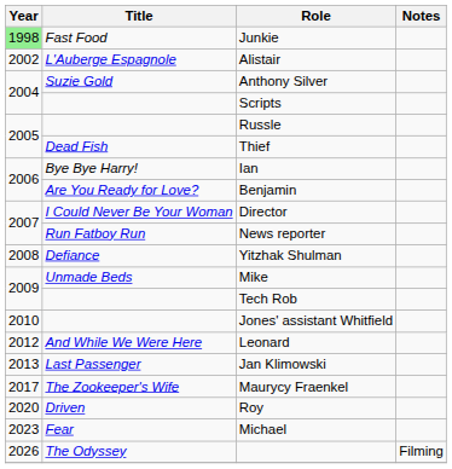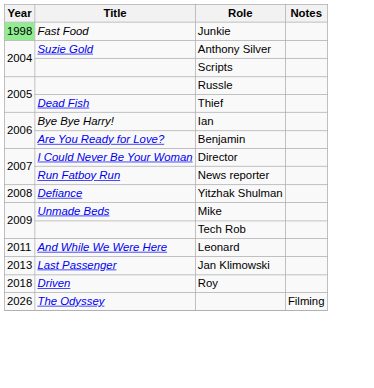- row: 2002 | L'Auberge Espagnole | Alistair
- row: 2010 | Jones' assistant Whitfield
Leonard | Year: 2012 -> 2011
- row: 2017 | The Zookeeper's Wife | Maurycy Fraenkel
Roy | Year: 2020 -> 2018
- row: 2023 | Fear | Michael
